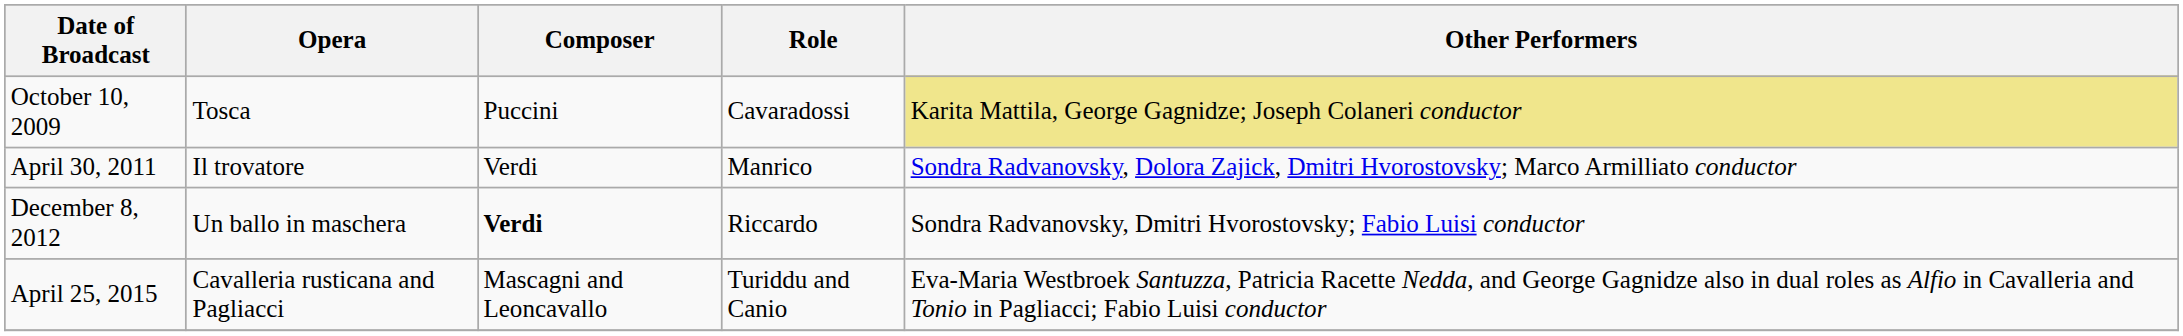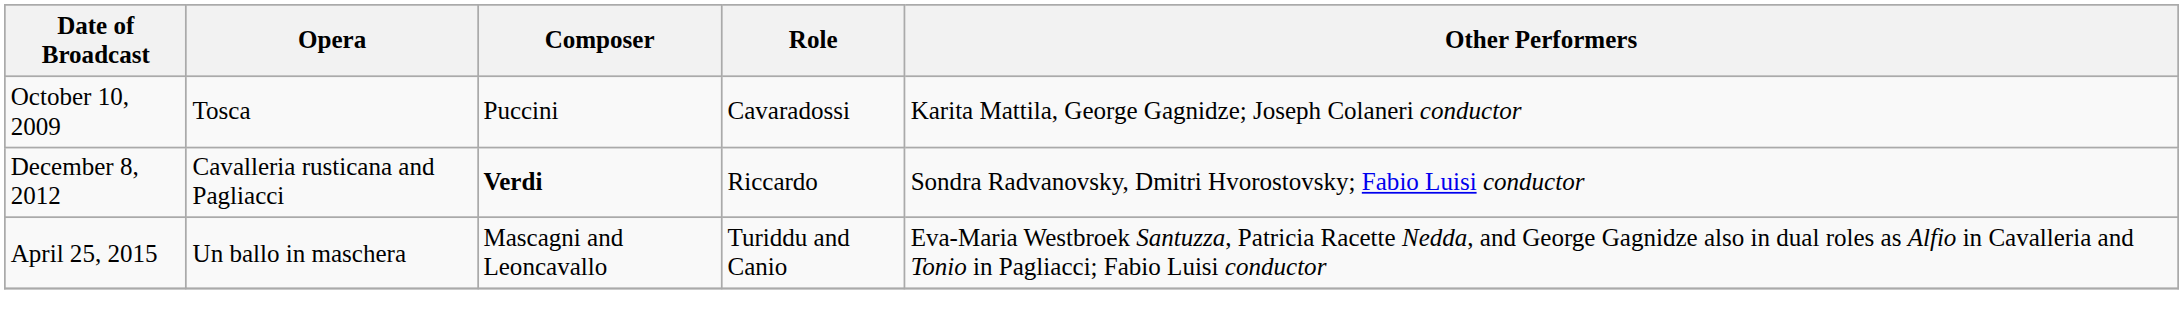October 10, 2009 | Other Performers: khaki background -> no background
- row: April 30, 2011 | Il trovatore | Verdi | Manrico | Sondra Radvanovsky, Dolora Zajick, Dmitri Hvorostovsky; Marco Armilliato conductor
December 8, 2012 | Opera: Un ballo in maschera -> Cavalleria rusticana and Pagliacci
April 25, 2015 | Opera: Cavalleria rusticana and Pagliacci -> Un ballo in maschera
